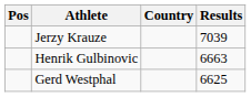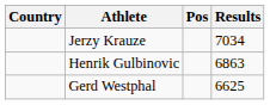columns swapped: Pos <-> Country
Jerzy Krauze | Results: 7039 -> 7034
Henrik Gulbinovic | Results: 6663 -> 6863
